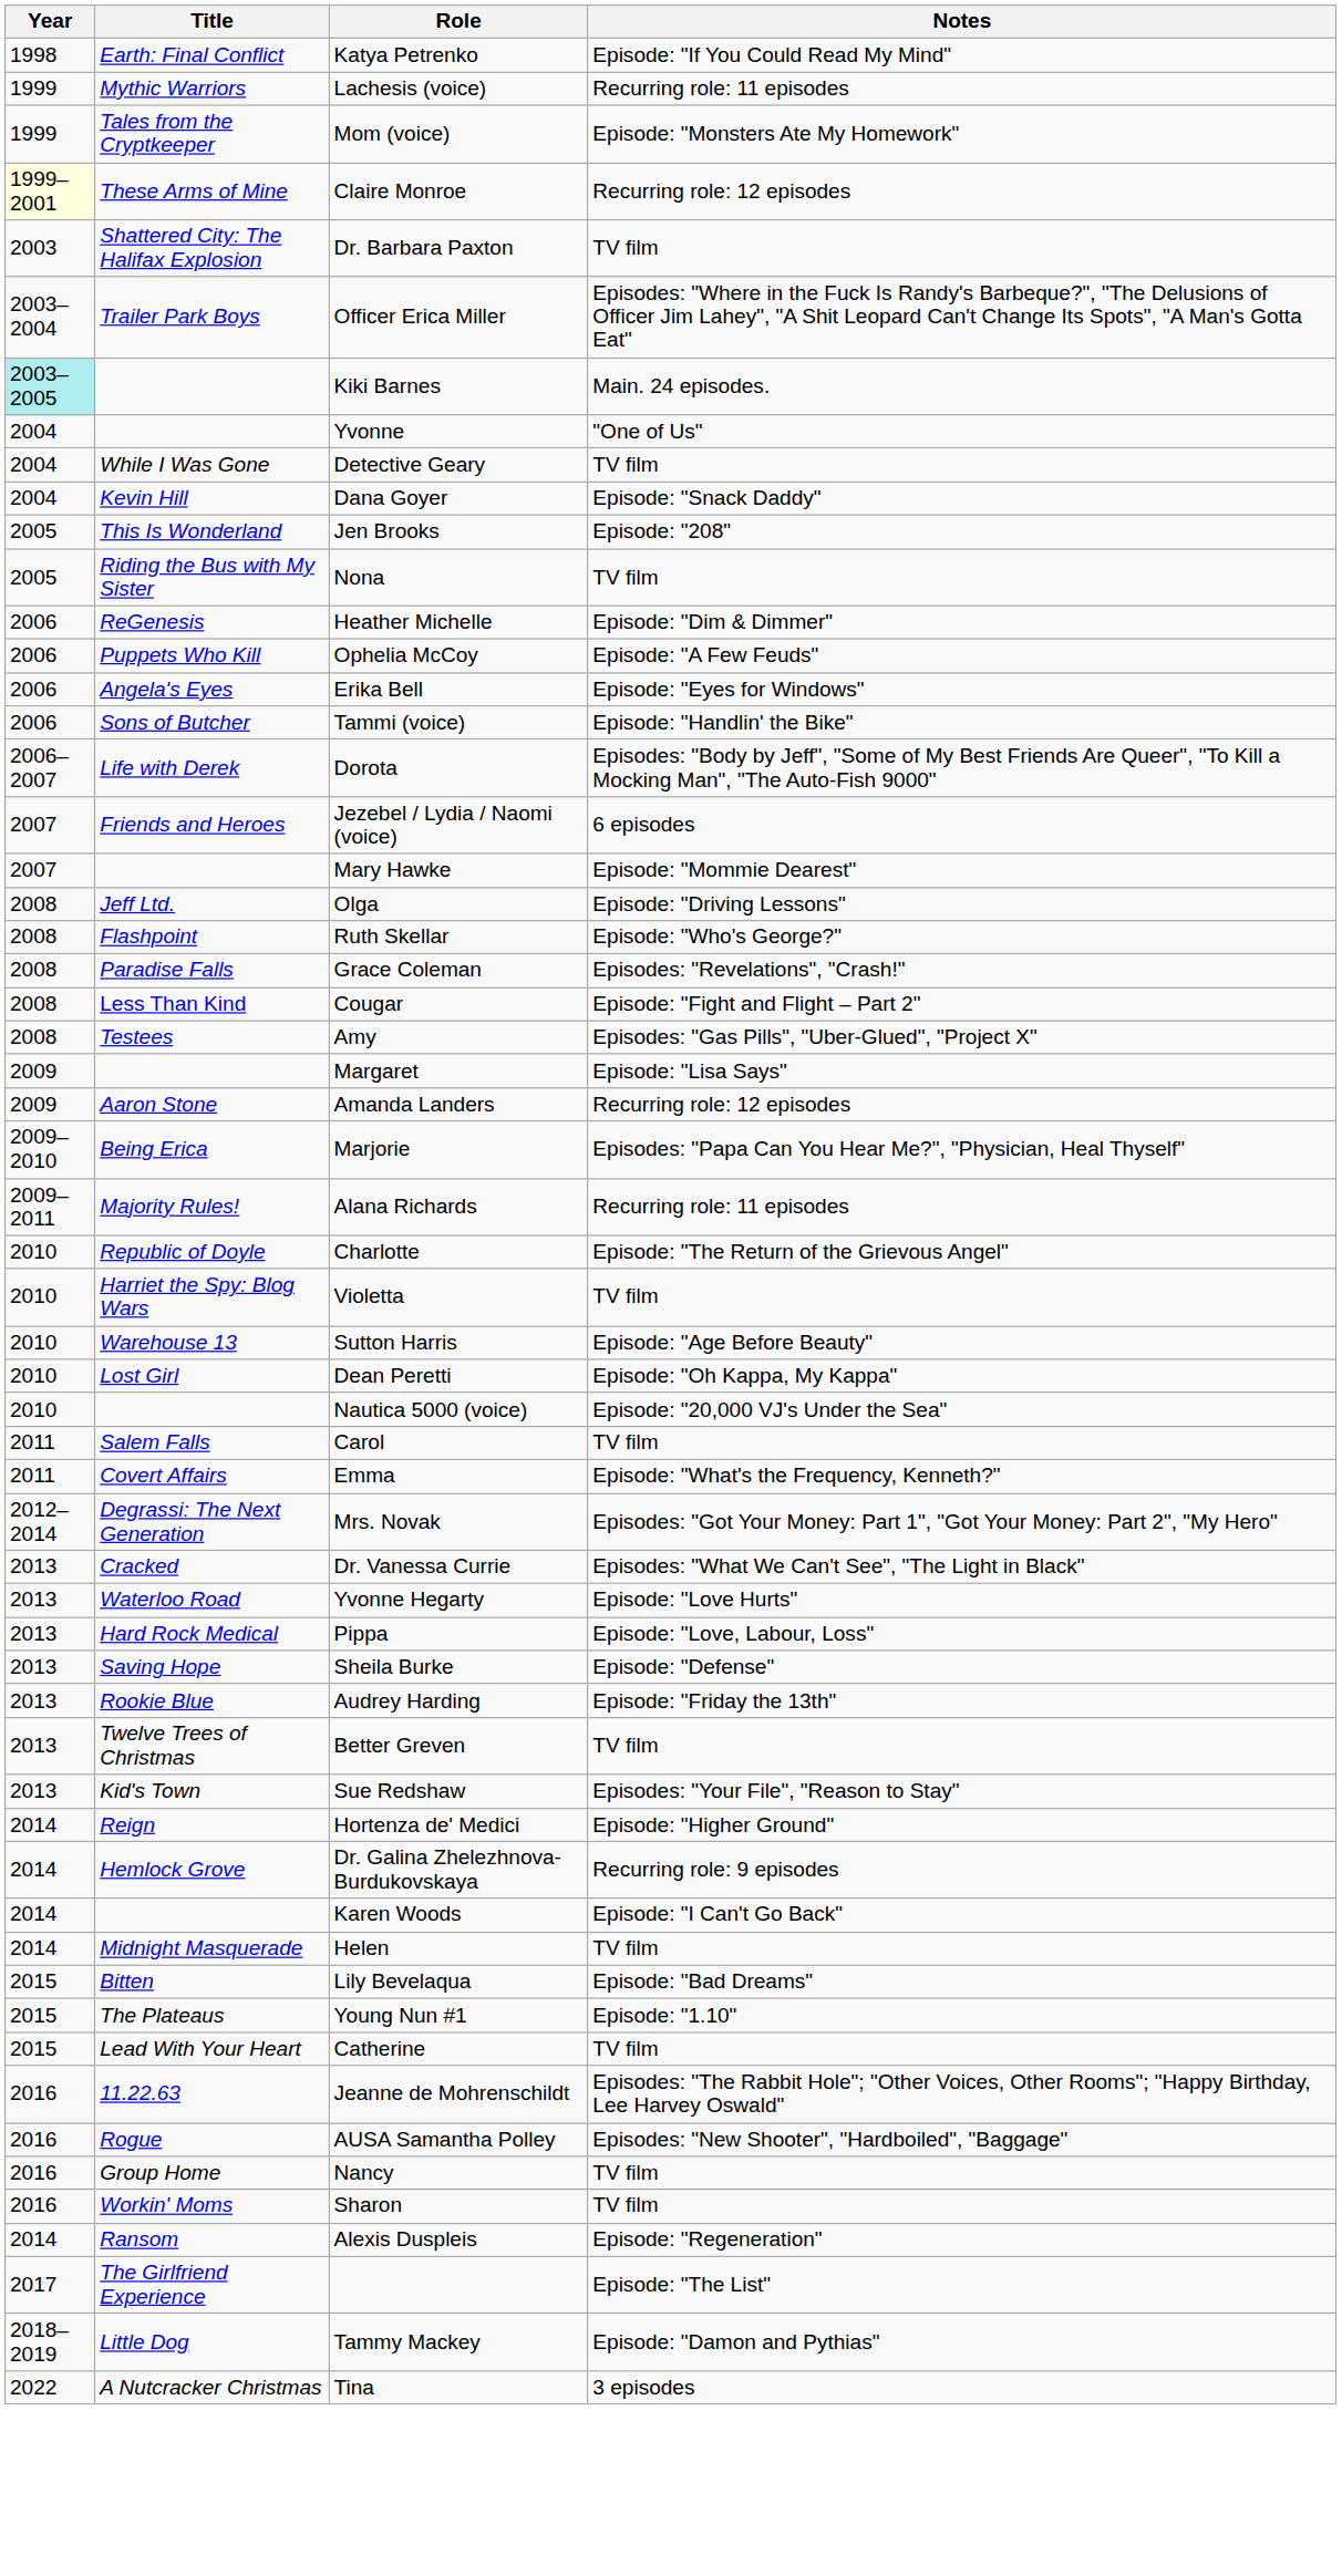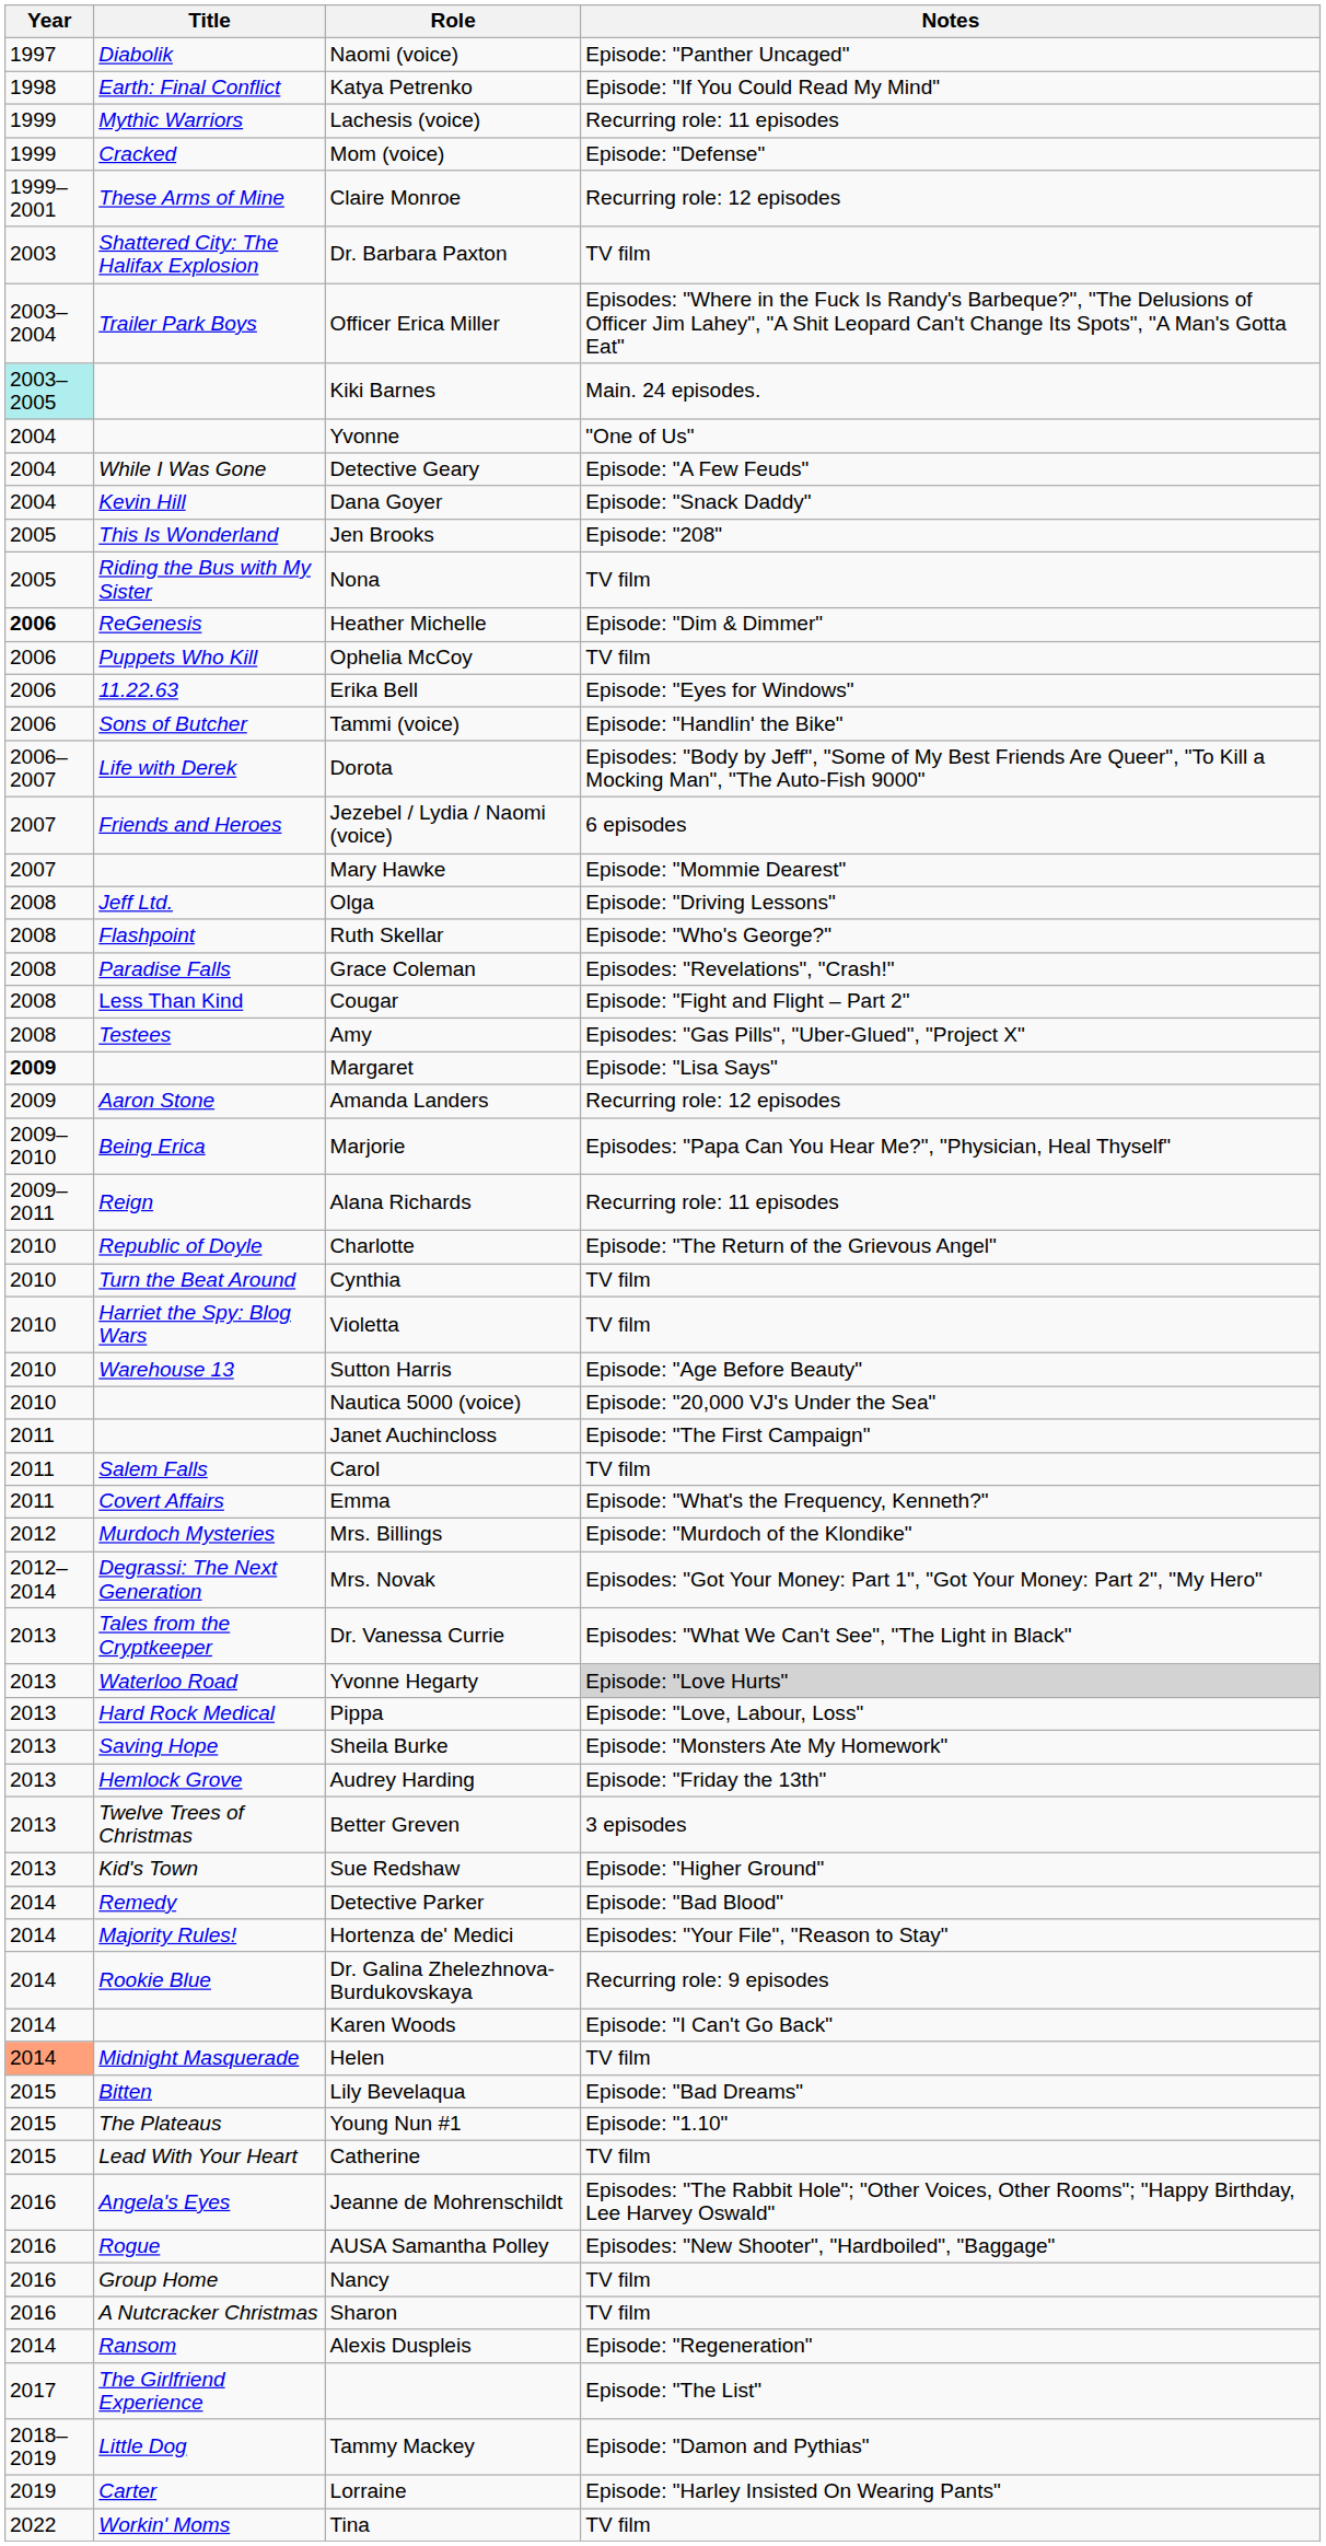+ row: 1997 | Diabolik | Naomi (voice) | Episode: "Panther Uncaged"
Mom (voice) | Title: Tales from the Cryptkeeper -> Cracked
Mom (voice) | Notes: Episode: "Monsters Ate My Homework" -> Episode: "Defense"
Claire Monroe | Year: lightyellow background -> no background
Detective Geary | Notes: TV film -> Episode: "A Few Feuds"
Heather Michelle | Year: normal -> bold
Ophelia McCoy | Notes: Episode: "A Few Feuds" -> TV film
Erika Bell | Title: Angela's Eyes -> 11.22.63
Margaret | Year: normal -> bold
Alana Richards | Title: Majority Rules! -> Reign
+ row: 2010 | Turn the Beat Around | Cynthia | TV film
- row: 2010 | Lost Girl | Dean Peretti | Episode: "Oh Kappa, My Kappa"
+ row: 2011 | Janet Auchincloss | Episode: "The First Campaign"
+ row: 2012 | Murdoch Mysteries | Mrs. Billings | Episode: "Murdoch of the Klondike"
Dr. Vanessa Currie | Title: Cracked -> Tales from the Cryptkeeper
Yvonne Hegarty | Notes: no background -> lightgrey background
Sheila Burke | Notes: Episode: "Defense" -> Episode: "Monsters Ate My Homework"
Audrey Harding | Title: Rookie Blue -> Hemlock Grove
Better Greven | Notes: TV film -> 3 episodes
Sue Redshaw | Notes: Episodes: "Your File", "Reason to Stay" -> Episode: "Higher Ground"
+ row: 2014 | Remedy | Detective Parker | Episode: "Bad Blood"
Hortenza de' Medici | Title: Reign -> Majority Rules!
Hortenza de' Medici | Notes: Episode: "Higher Ground" -> Episodes: "Your File", "Reason to Stay"
Dr. Galina Zhelezhnova-Burdukovskaya | Title: Hemlock Grove -> Rookie Blue
Helen | Year: no background -> lightsalmon background
Jeanne de Mohrenschildt | Title: 11.22.63 -> Angela's Eyes
Sharon | Title: Workin' Moms -> A Nutcracker Christmas
+ row: 2019 | Carter | Lorraine | Episode: "Harley Insisted On Wearing Pants"
Tina | Title: A Nutcracker Christmas -> Workin' Moms
Tina | Notes: 3 episodes -> TV film
